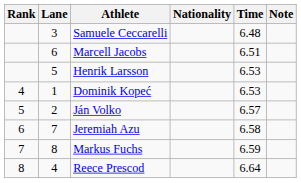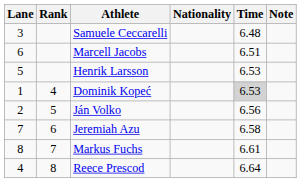columns swapped: Rank <-> Lane
Dominik Kopeć | Time: no background -> lightgrey background
Ján Volko | Time: 6.57 -> 6.56
Markus Fuchs | Time: 6.59 -> 6.61
